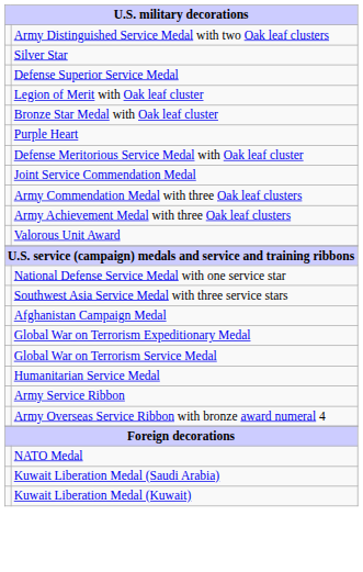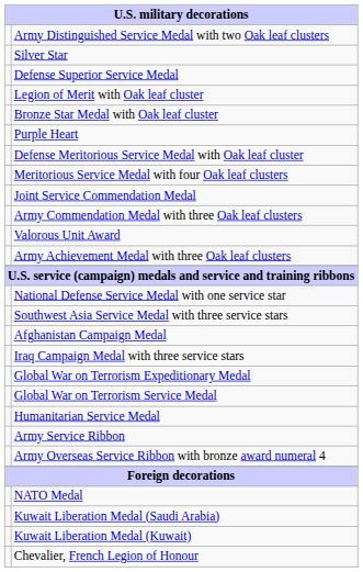+ row: Meritorious Service Medal with four Oak leaf clusters
rows swapped: Army Achievement Medal with three Oak leaf clusters <-> Valorous Unit Award
+ row: Iraq Campaign Medal with three service stars
+ row: Chevalier, French Legion of Honour
